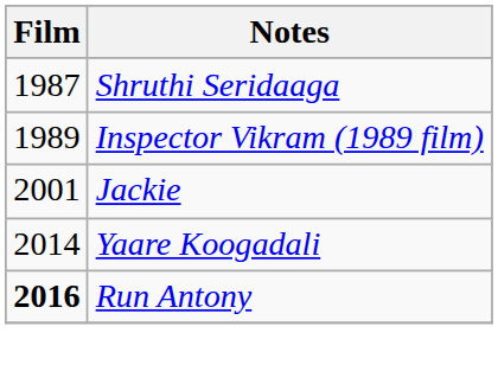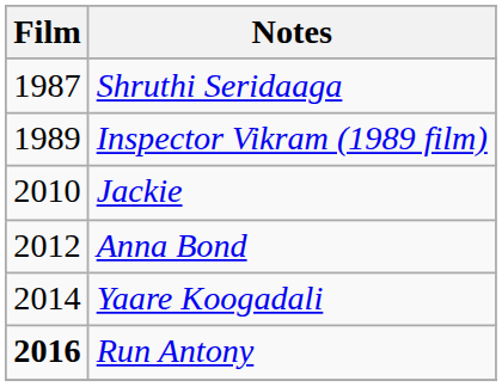Jackie | Film: 2001 -> 2010
+ row: 2012 | Anna Bond
